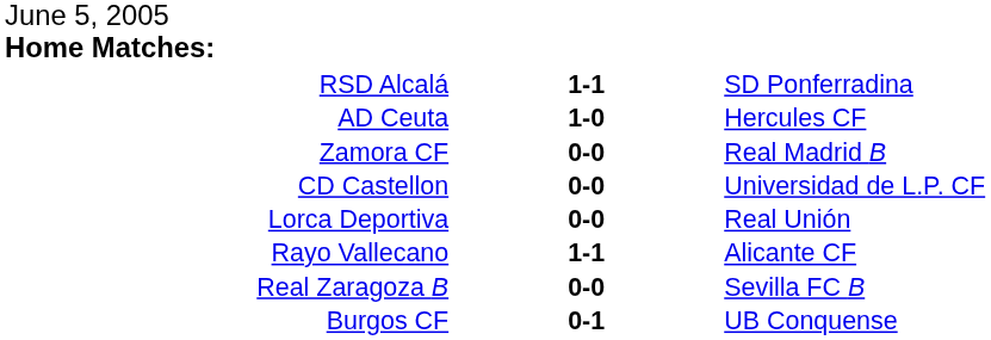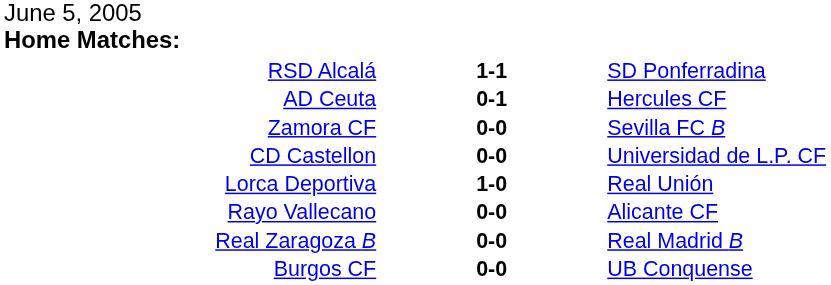AD Ceuta | column 2: 1-0 -> 0-1
Zamora CF | column 3: Real Madrid B -> Sevilla FC B
Lorca Deportiva | column 2: 0-0 -> 1-0
Rayo Vallecano | column 2: 1-1 -> 0-0
Real Zaragoza B | column 3: Sevilla FC B -> Real Madrid B
Burgos CF | column 2: 0-1 -> 0-0
